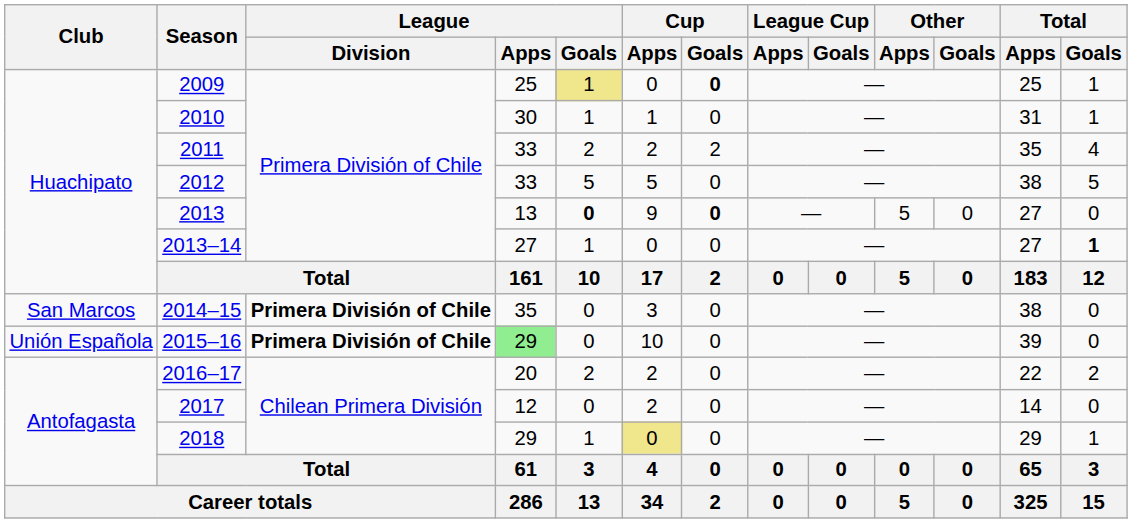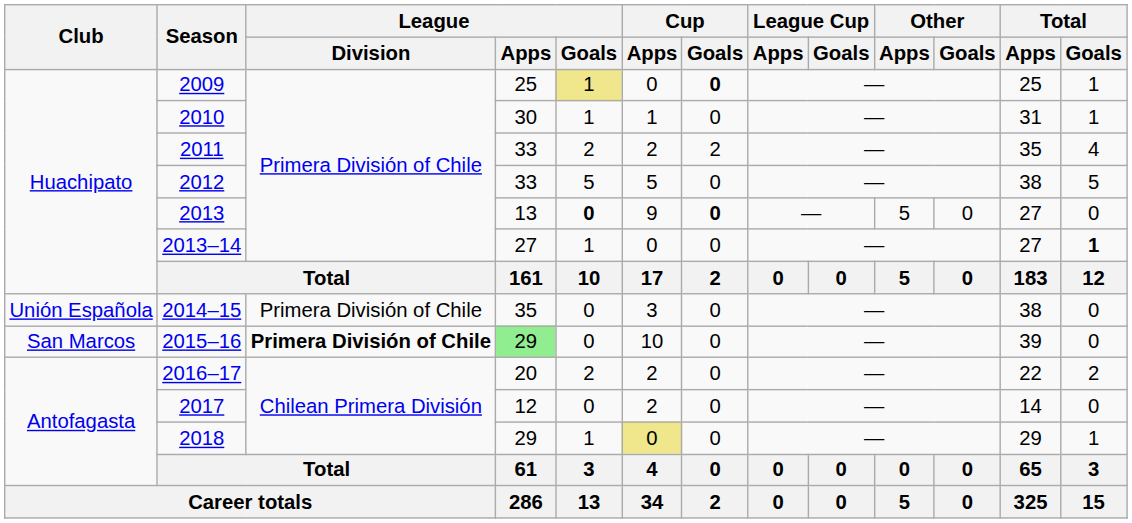2014–15 | Club: San Marcos -> Unión Española
2014–15 | League / Division: bold -> normal
2015–16 | Club: Unión Española -> San Marcos
